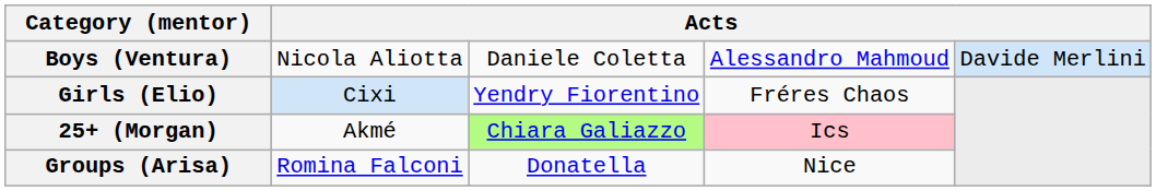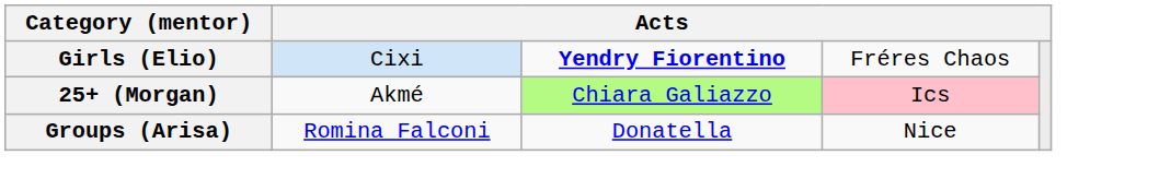- row: Boys (Ventura) | Nicola Aliotta | Daniele Coletta | Alessandro Mahmoud | Davide Merlini
Girls (Elio) | column 3: normal -> bold
